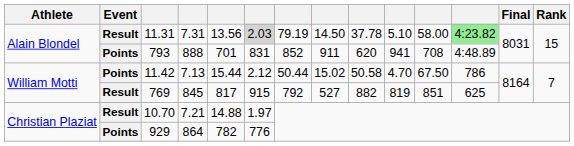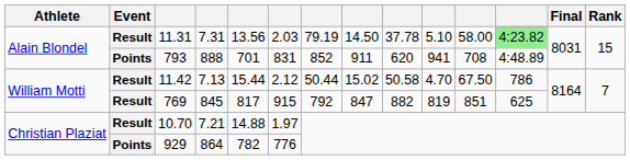11.31 | column 6: lightgrey background -> no background
11.42 | Event: Points -> Result
769 | column 8: 527 -> 847
